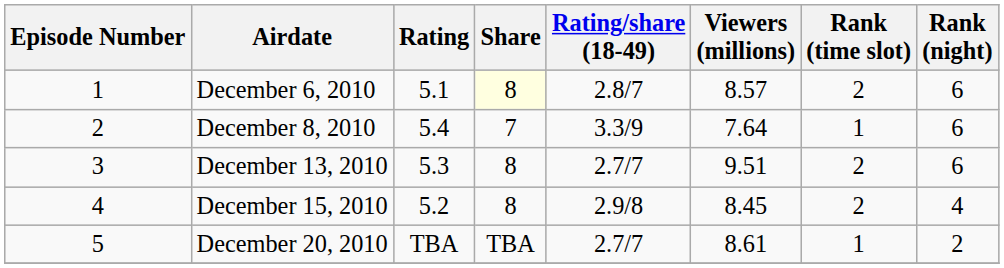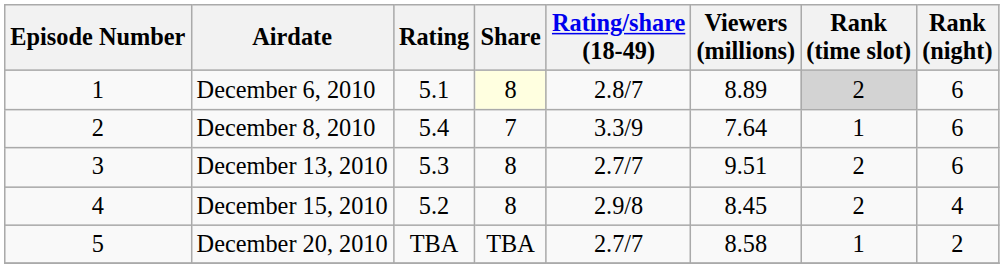December 6, 2010 | Viewers (millions): 8.57 -> 8.89
December 6, 2010 | Rank (time slot): no background -> lightgrey background
December 20, 2010 | Viewers (millions): 8.61 -> 8.58
